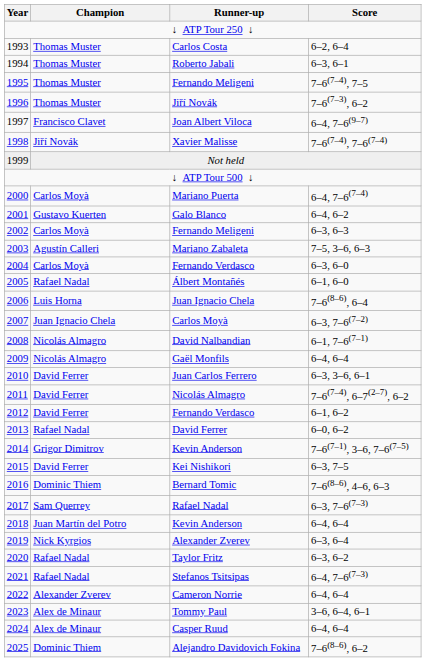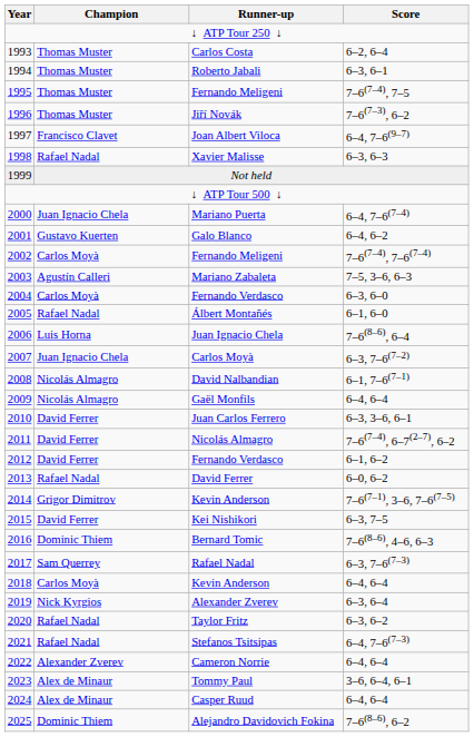Xavier Malisse | Champion: Jiří Novák -> Rafael Nadal
Xavier Malisse | Score: 7–6(7–4), 7–6(7–4) -> 6–3, 6–3
Mariano Puerta | Champion: Carlos Moyà -> Juan Ignacio Chela
2002 / Fernando Meligeni | Score: 6–3, 6–3 -> 7–6(7–4), 7–6(7–4)
2018 / Kevin Anderson | Champion: Juan Martín del Potro -> Carlos Moyà
